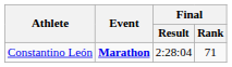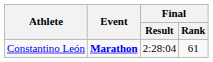Constantino León | Final / Rank: 71 -> 61
